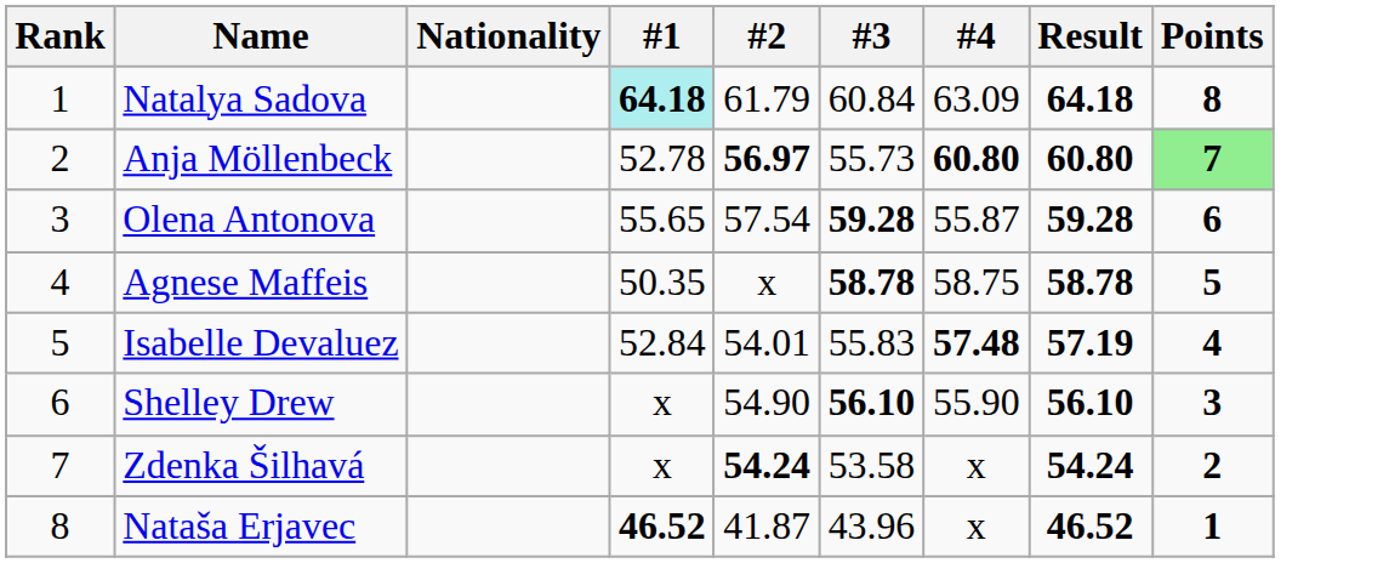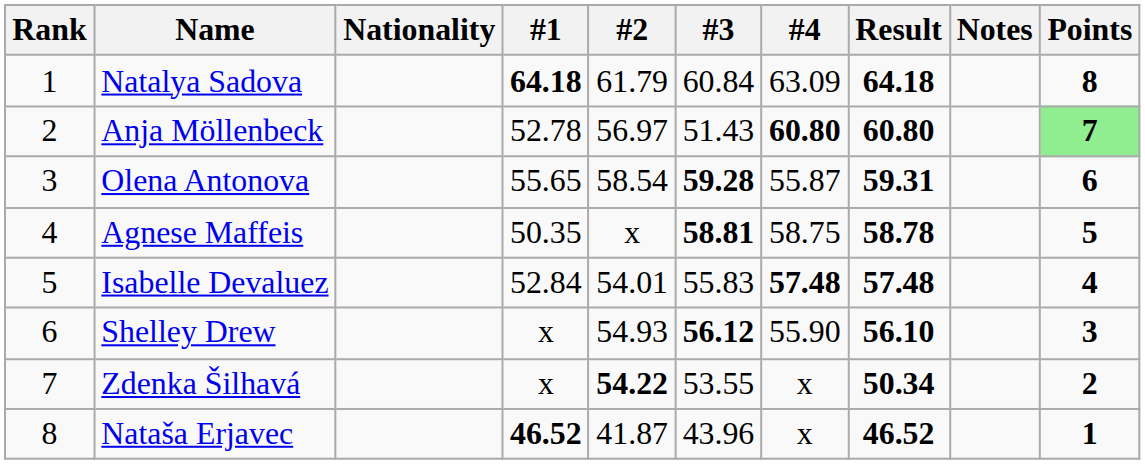+ column: Notes
Natalya Sadova | #1: paleturquoise background -> no background
Anja Möllenbeck | #2: bold -> normal
Anja Möllenbeck | #3: 55.73 -> 51.43
Olena Antonova | #2: 57.54 -> 58.54
Olena Antonova | Result: 59.28 -> 59.31
Agnese Maffeis | #3: 58.78 -> 58.81
Isabelle Devaluez | Result: 57.19 -> 57.48
Shelley Drew | #2: 54.90 -> 54.93
Shelley Drew | #3: 56.10 -> 56.12
Zdenka Šilhavá | #2: 54.24 -> 54.22
Zdenka Šilhavá | #3: 53.58 -> 53.55
Zdenka Šilhavá | Result: 54.24 -> 50.34
